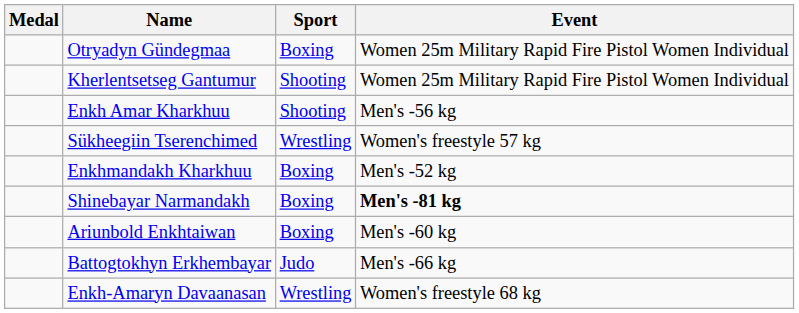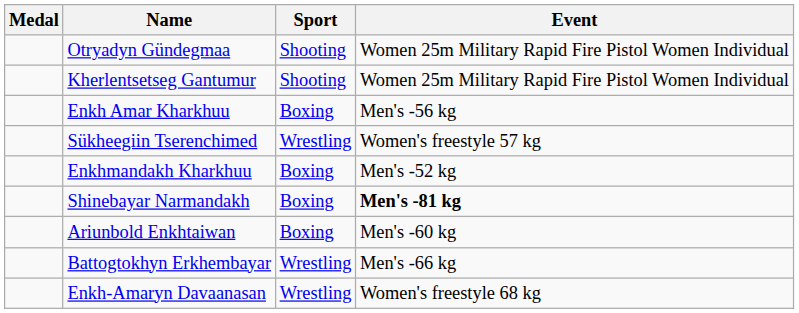Otryadyn Gündegmaa | Sport: Boxing -> Shooting
Enkh Amar Kharkhuu | Sport: Shooting -> Boxing
Battogtokhyn Erkhembayar | Sport: Judo -> Wrestling
